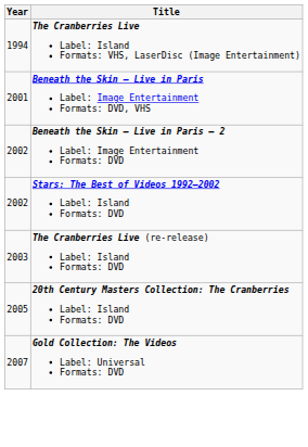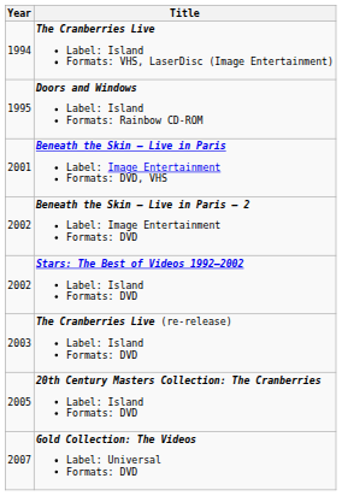+ row: 1995 | Doors and Windows Label: Island Formats: Rainbow CD-ROM
